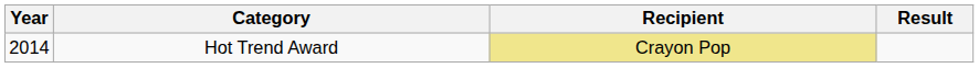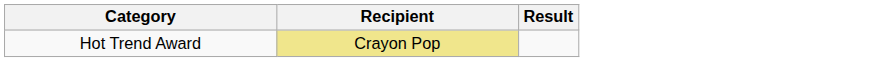- column: Year | 2014
